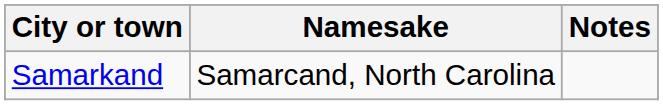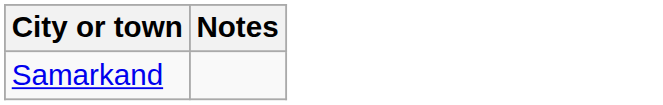- column: Namesake | Samarcand, North Carolina
